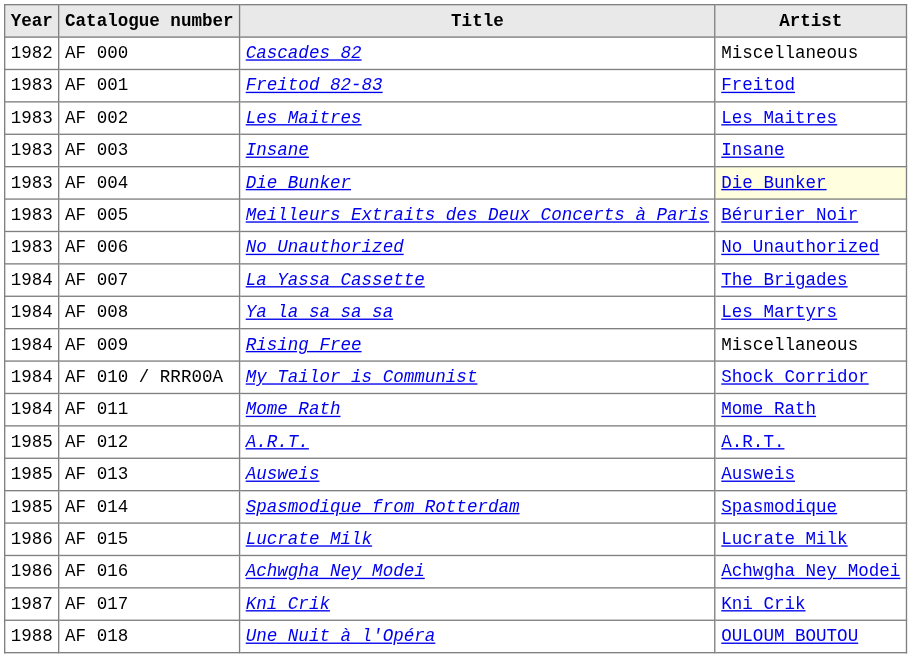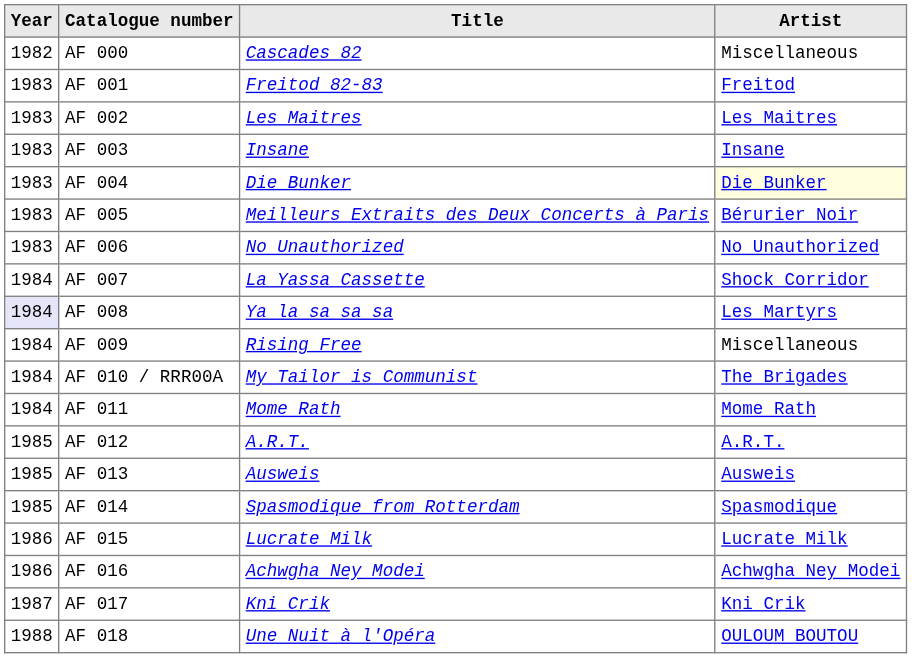AF 007 | Artist: The Brigades -> Shock Corridor
AF 008 | Year: no background -> lavender background
AF 010 / RRR00A | Artist: Shock Corridor -> The Brigades
